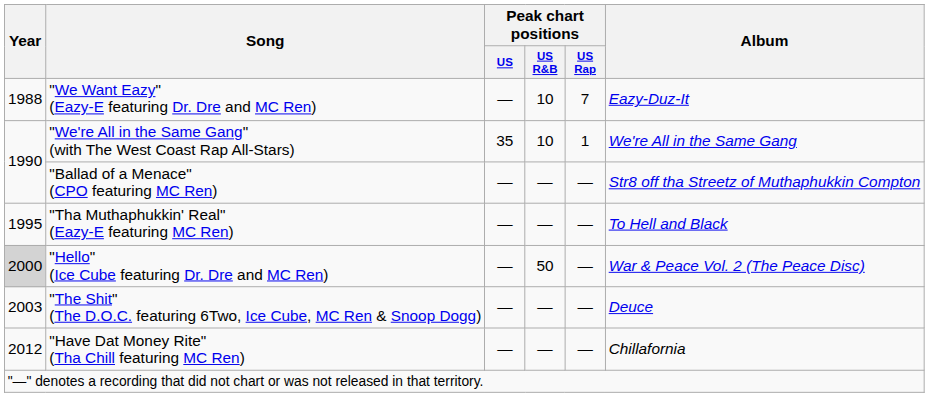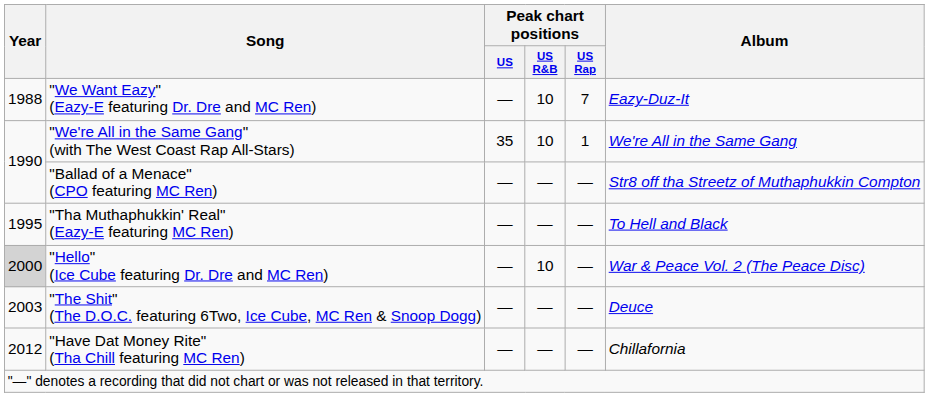"Hello" (Ice Cube featuring Dr. Dre and MC Ren) | Peak chart positions / US R&B: 50 -> 10
